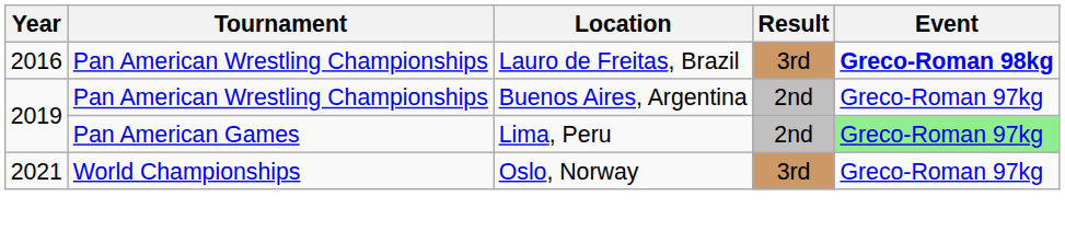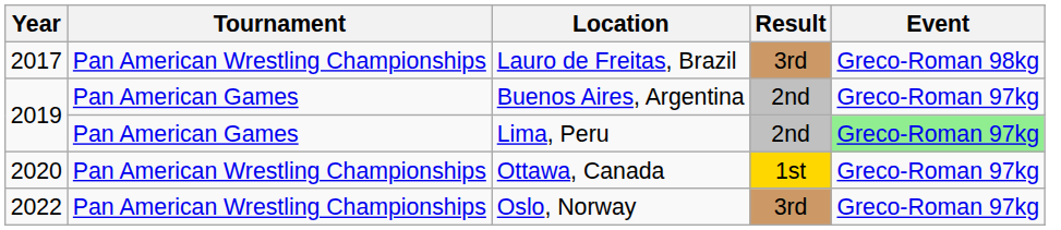Lauro de Freitas, Brazil | Year: 2016 -> 2017
Lauro de Freitas, Brazil | Event: bold -> normal
Buenos Aires, Argentina | Tournament: Pan American Wrestling Championships -> Pan American Games
+ row: 2020 | Pan American Wrestling Championships | Ottawa, Canada | 1st | Greco-Roman 97kg
Oslo, Norway | Year: 2021 -> 2022
Oslo, Norway | Tournament: World Championships -> Pan American Wrestling Championships
